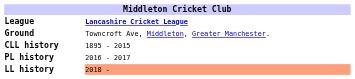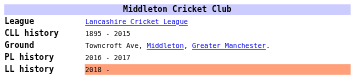League | column 2: bold -> normal
rows swapped: Ground <-> CLL history
